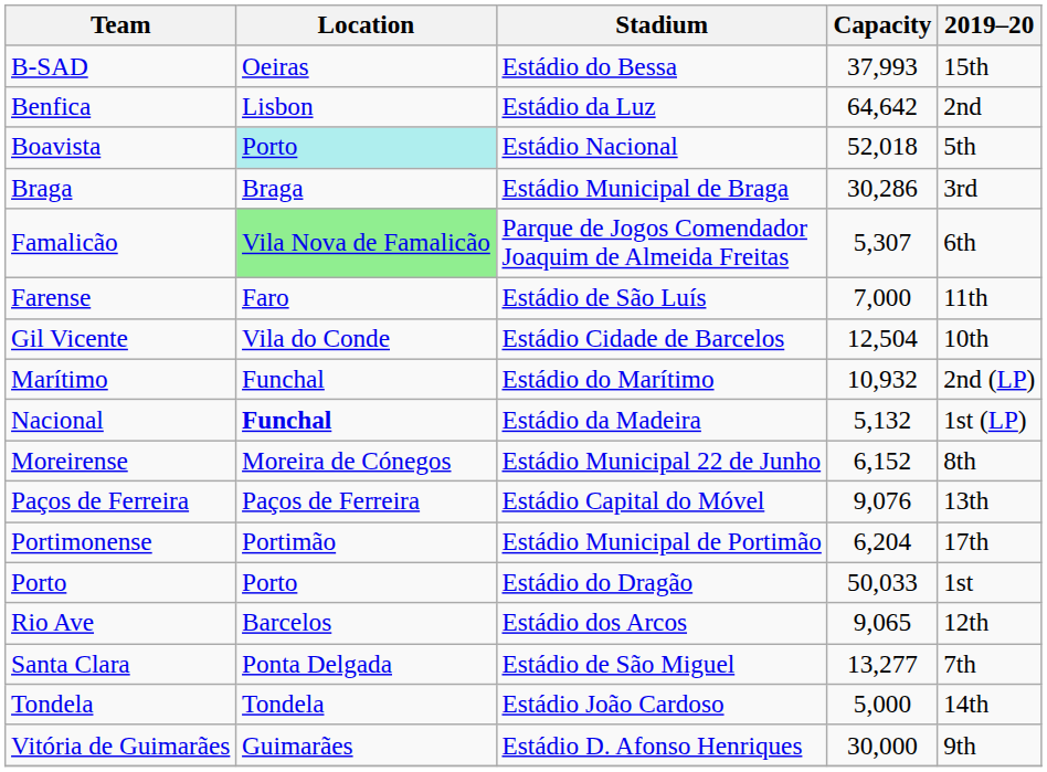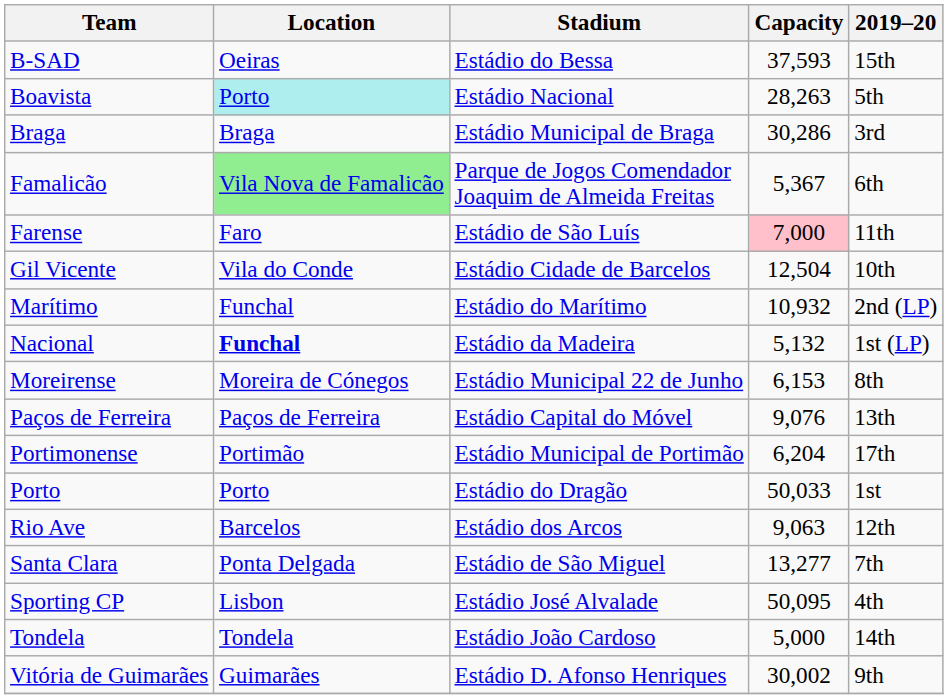B-SAD | Capacity: 37,993 -> 37,593
- row: Benfica | Lisbon | Estádio da Luz | 64,642 | 2nd
Boavista | Capacity: 52,018 -> 28,263
Famalicão | Capacity: 5,307 -> 5,367
Farense | Capacity: no background -> pink background
Moreirense | Capacity: 6,152 -> 6,153
Rio Ave | Capacity: 9,065 -> 9,063
+ row: Sporting CP | Lisbon | Estádio José Alvalade | 50,095 | 4th
Vitória de Guimarães | Capacity: 30,000 -> 30,002
